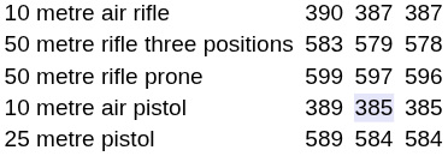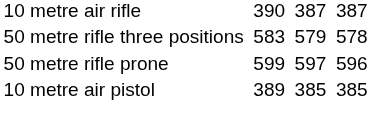10 metre air pistol | column 5: lavender background -> no background
- row: 25 metre pistol | 589 | 584 | 584
